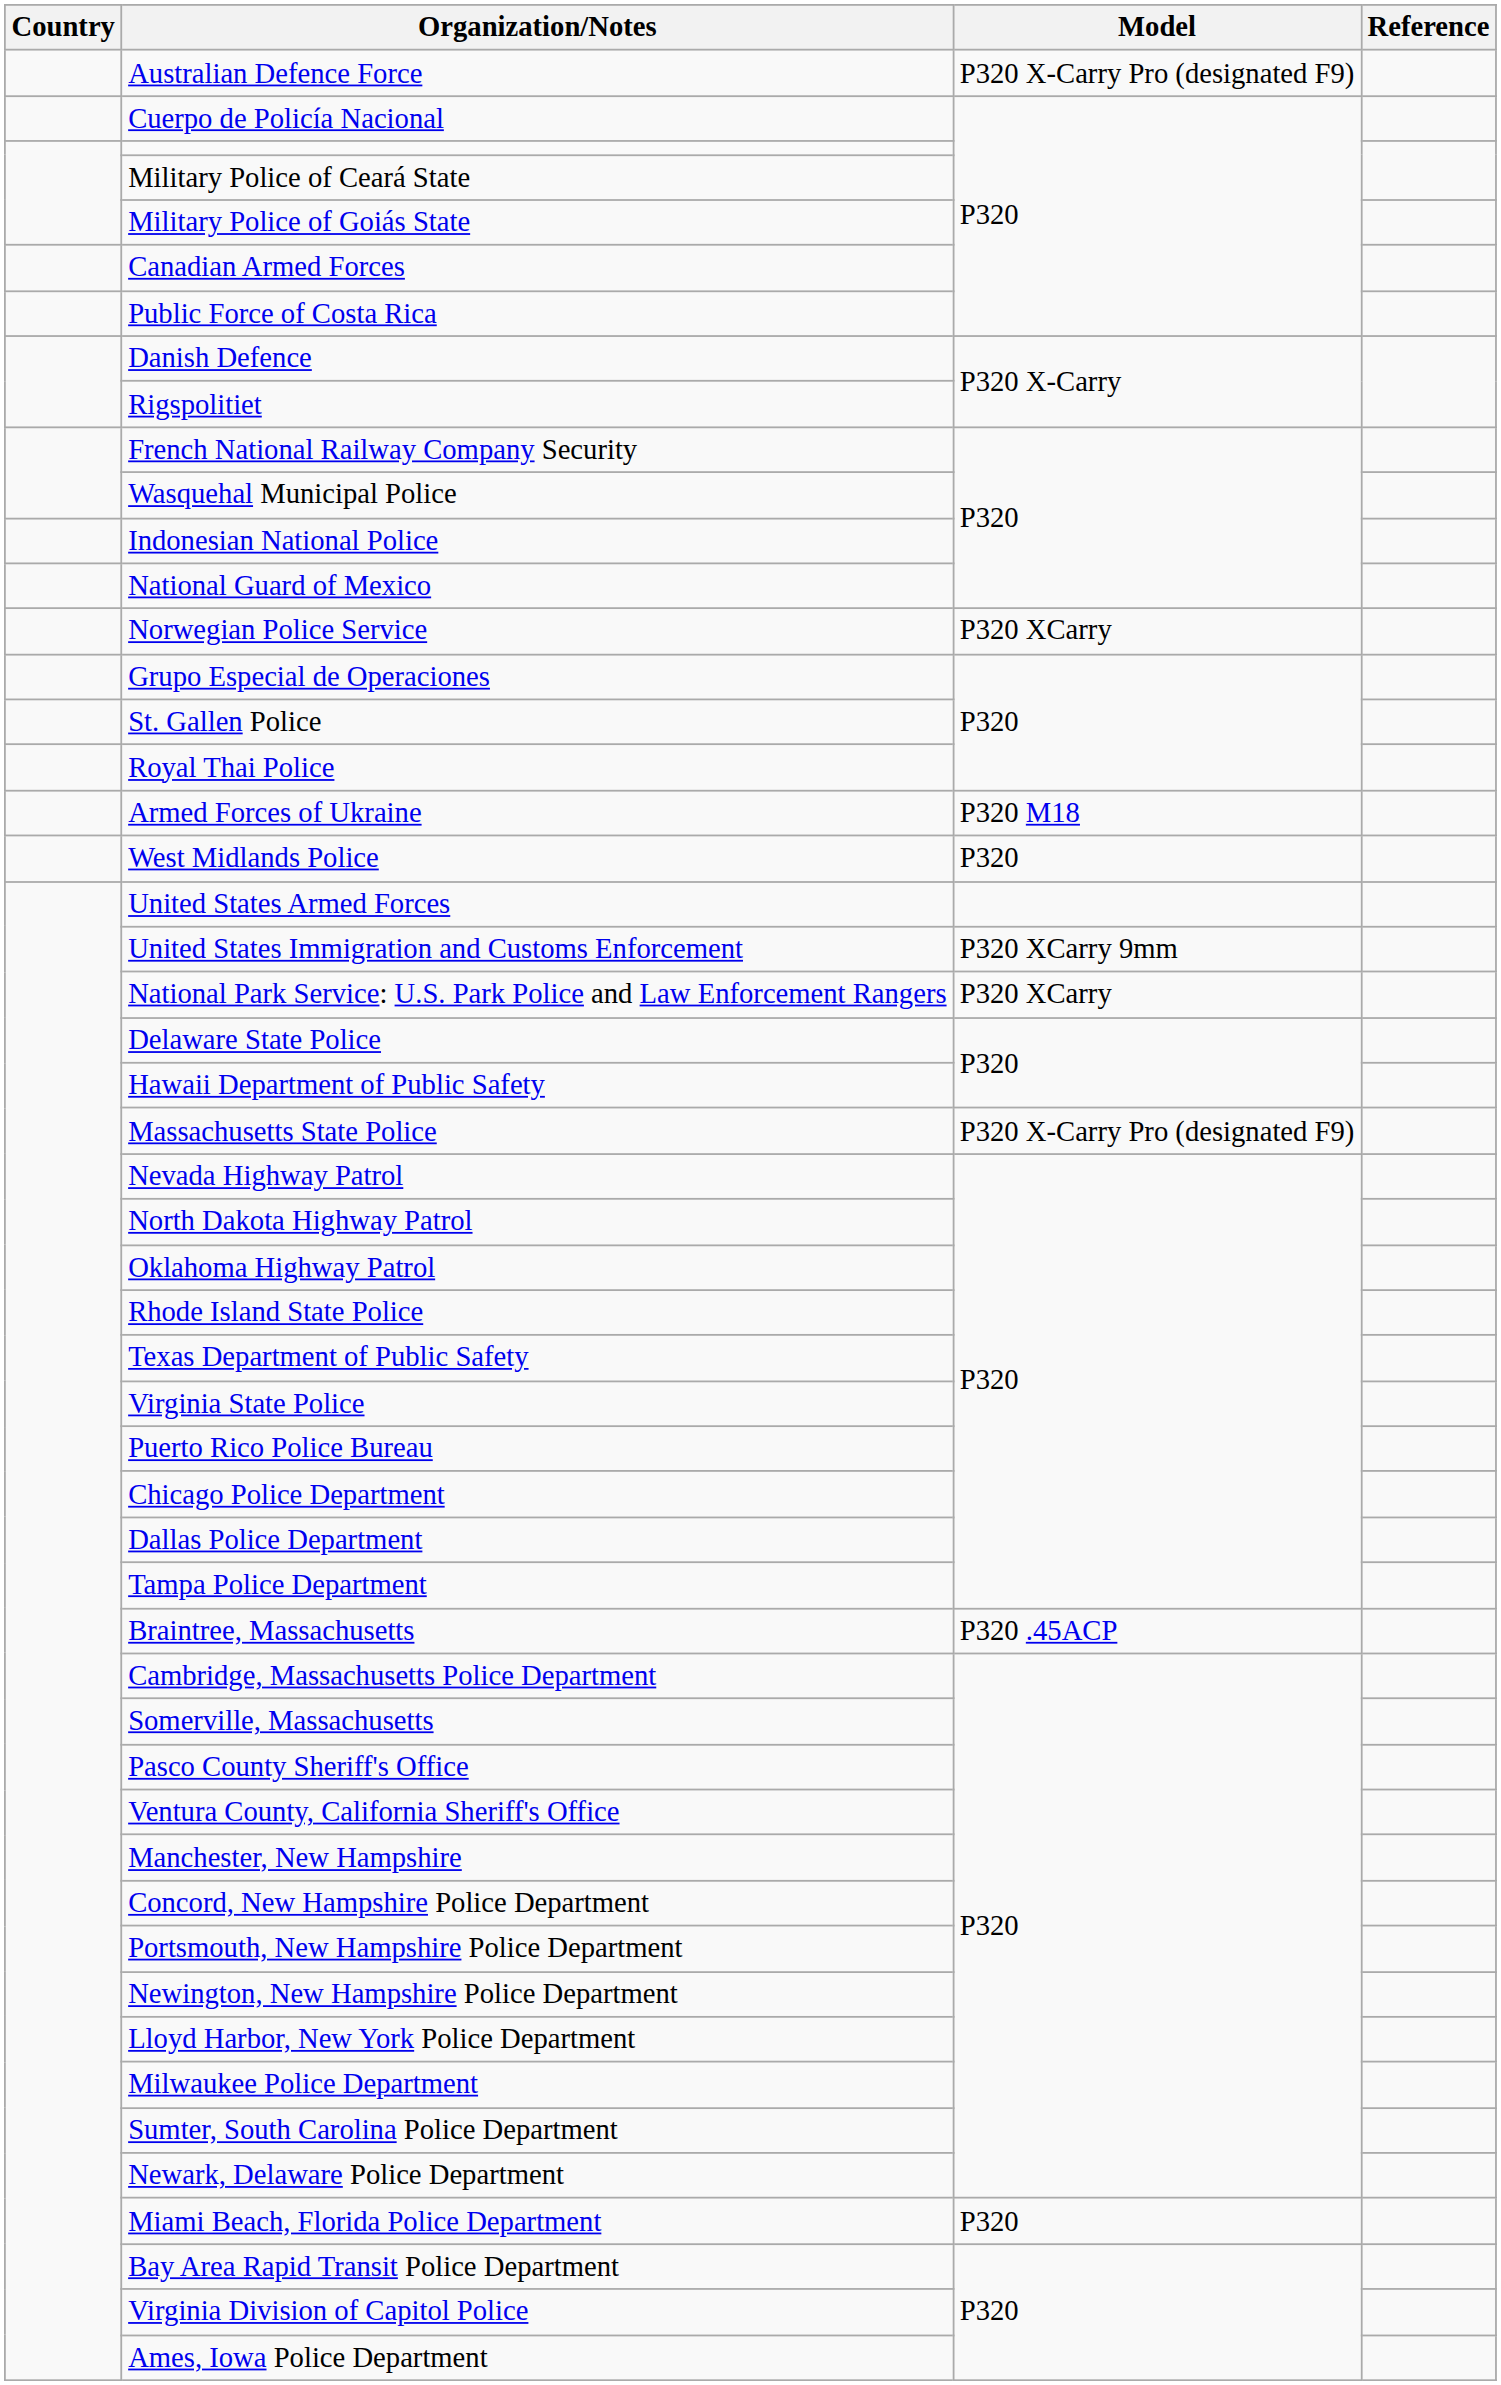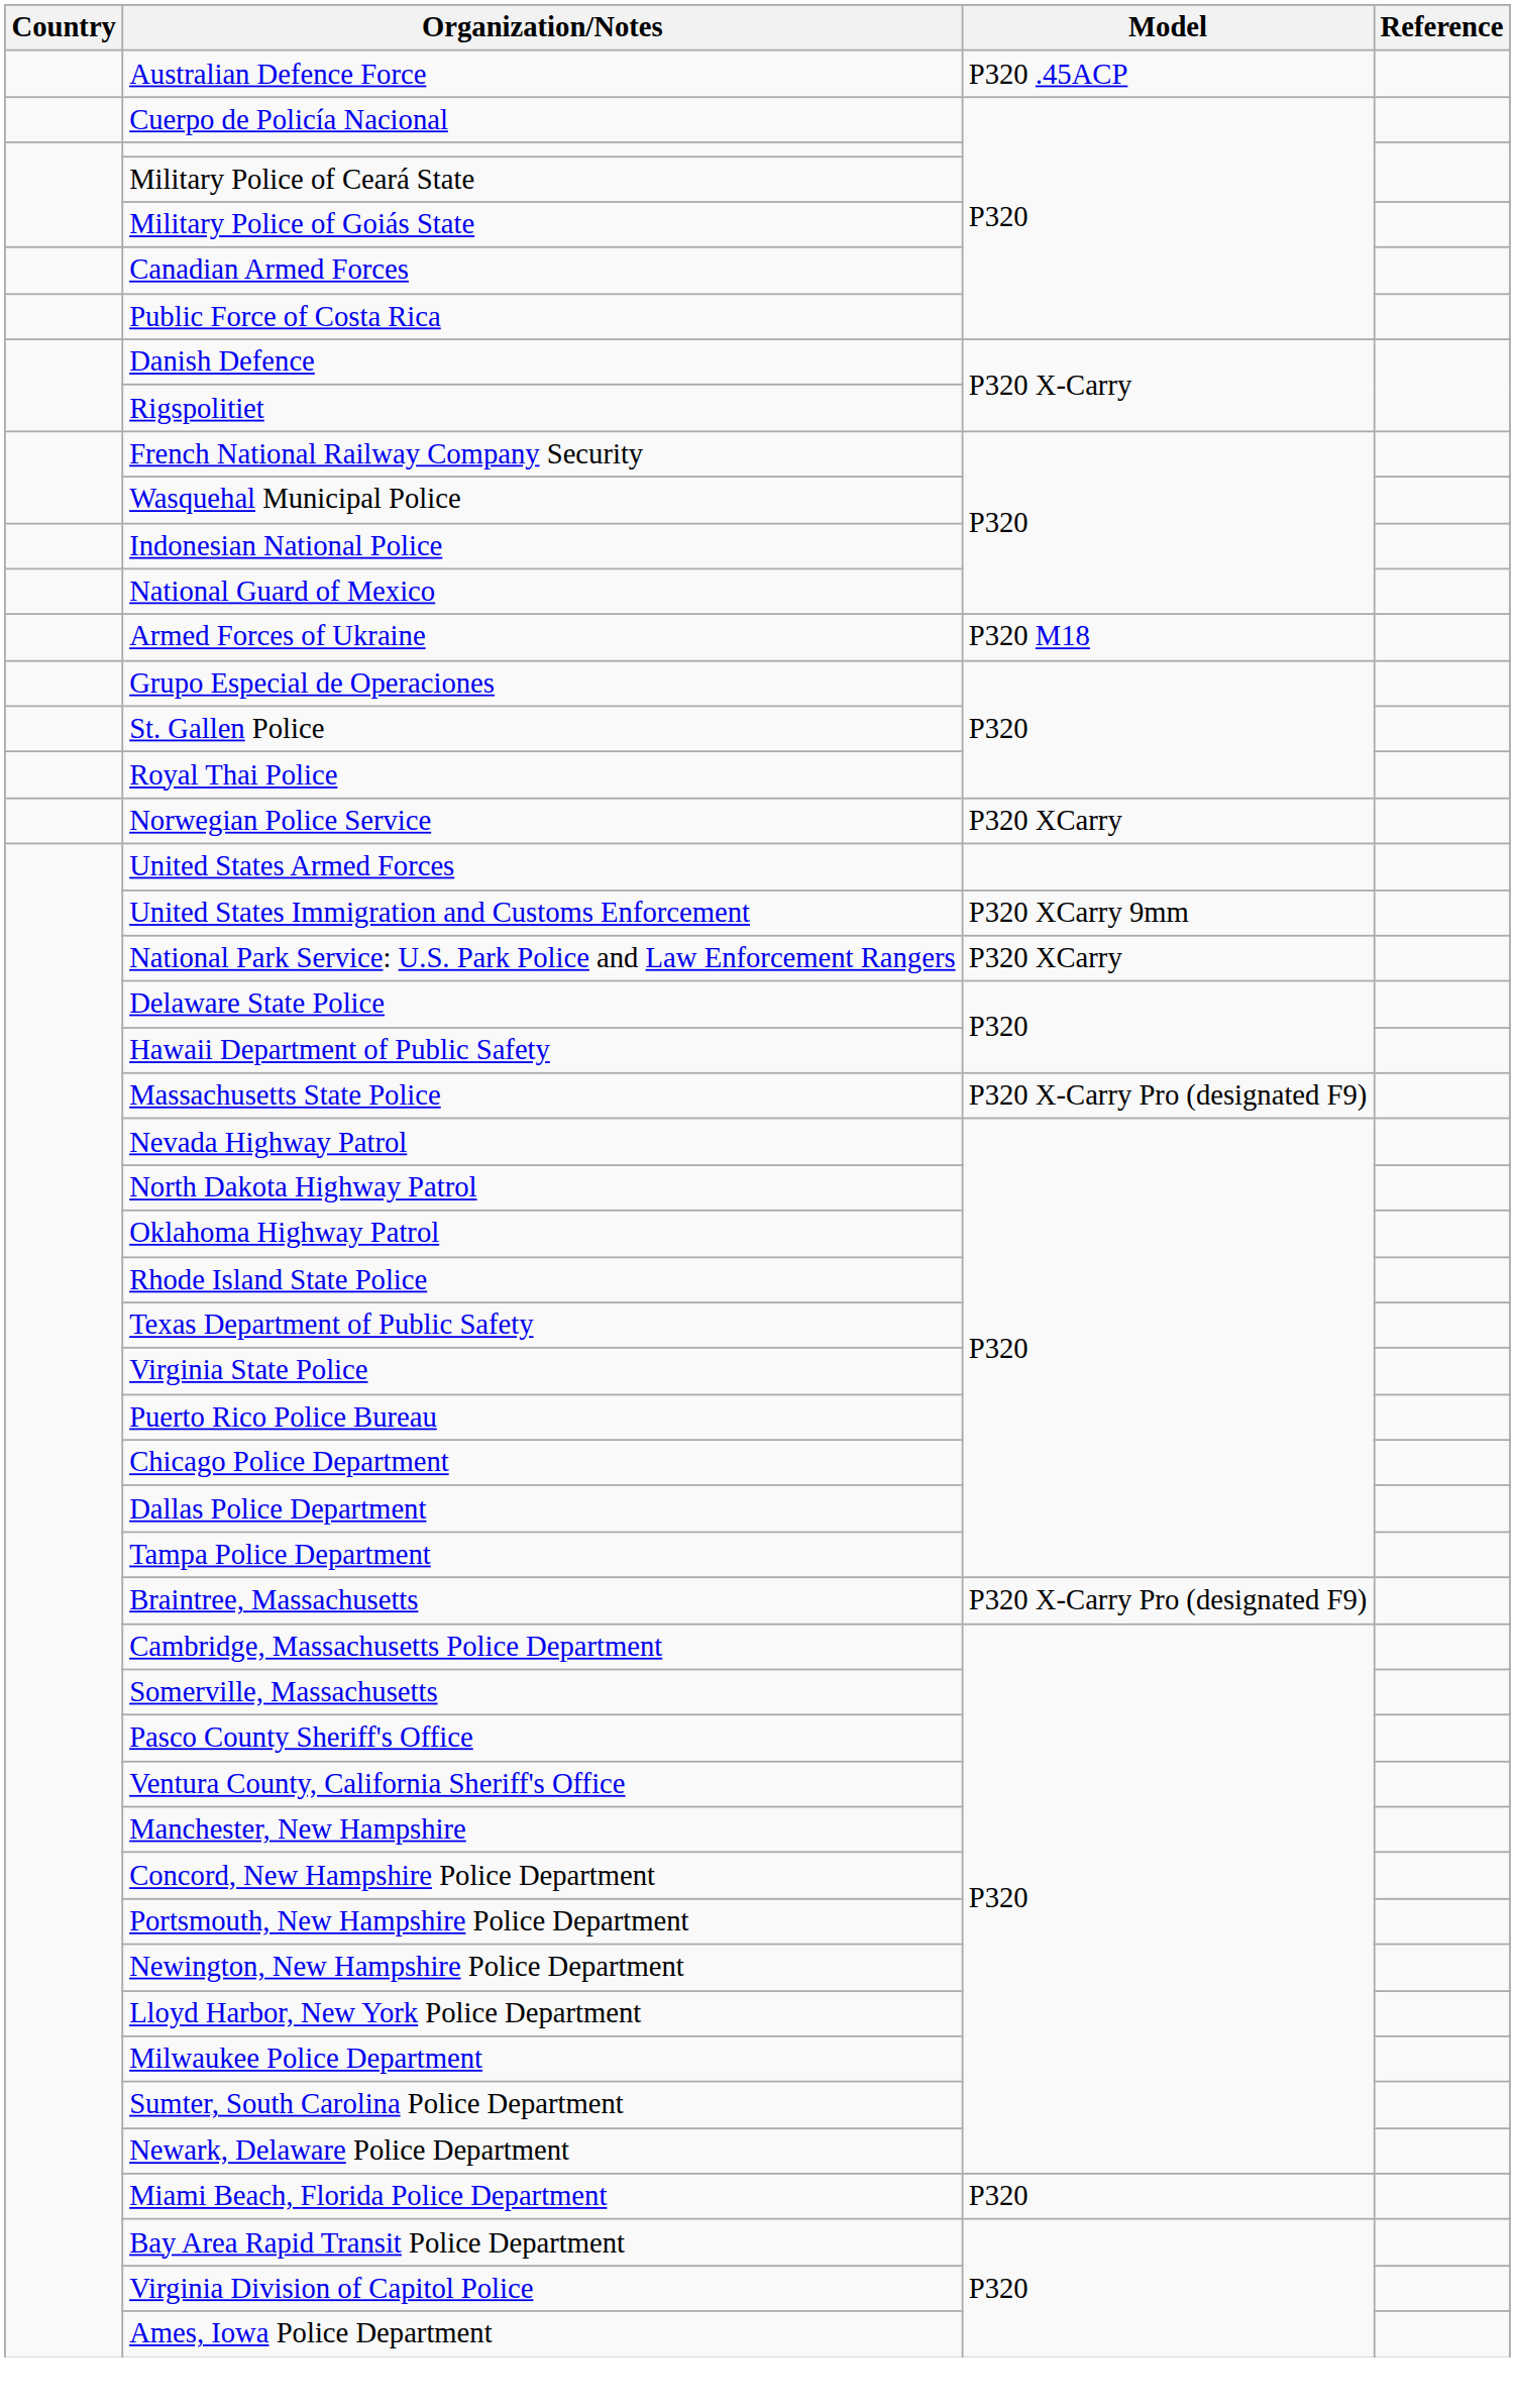Australian Defence Force | Model: P320 X-Carry Pro (designated F9) -> P320 .45ACP
rows swapped: Norwegian Police Service <-> Armed Forces of Ukraine
- row: West Midlands Police | P320
Braintree, Massachusetts | Model: P320 .45ACP -> P320 X-Carry Pro (designated F9)
